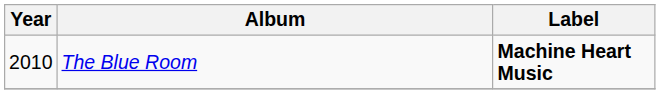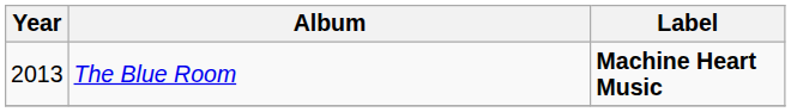The Blue Room | Year: 2010 -> 2013
